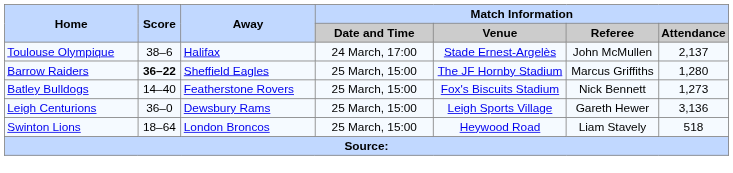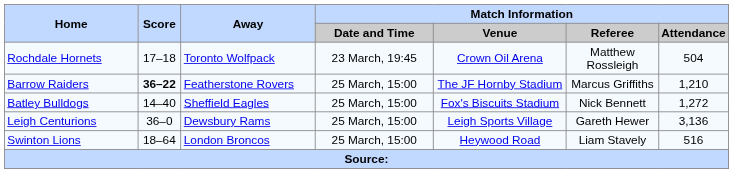+ row: Rochdale Hornets | 17–18 | Toronto Wolfpack | 23 March, 19:45 | Crown Oil Arena | Matthew Rossleigh | 504
- row: Toulouse Olympique | 38–6 | Halifax | 24 March, 17:00 | Stade Ernest-Argelès | John McMullen | 2,137
Barrow Raiders | Away: Sheffield Eagles -> Featherstone Rovers
Barrow Raiders | Match Information / Attendance: 1,280 -> 1,210
Batley Bulldogs | Away: Featherstone Rovers -> Sheffield Eagles
Batley Bulldogs | Match Information / Attendance: 1,273 -> 1,272
Swinton Lions | Match Information / Attendance: 518 -> 516
